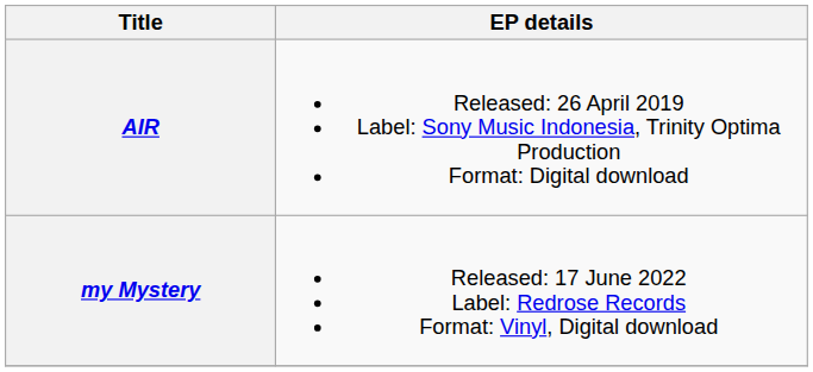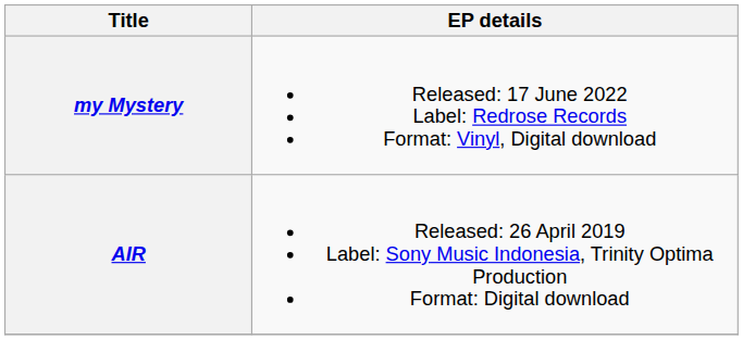rows swapped: AIR <-> my Mystery
